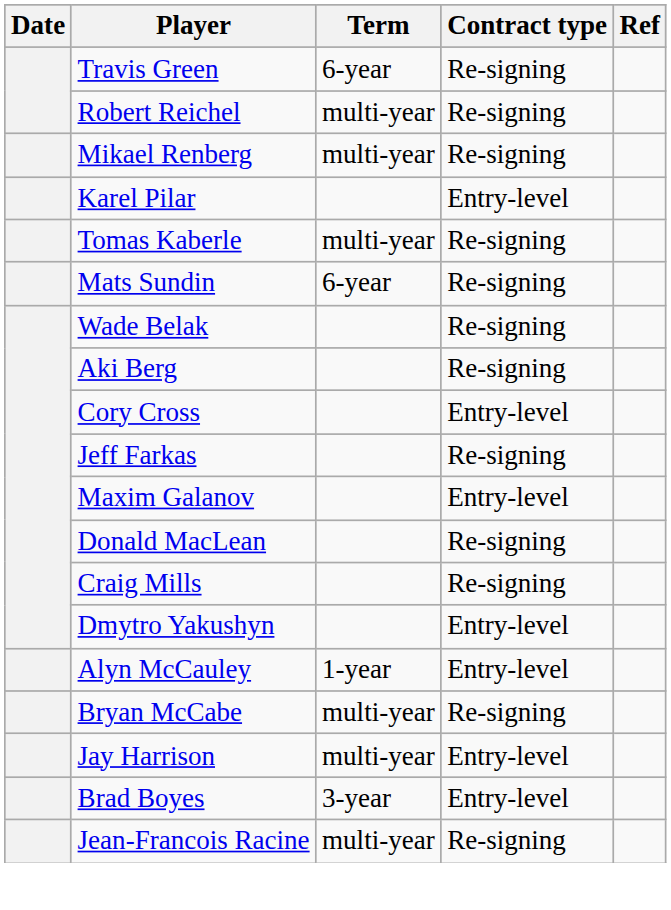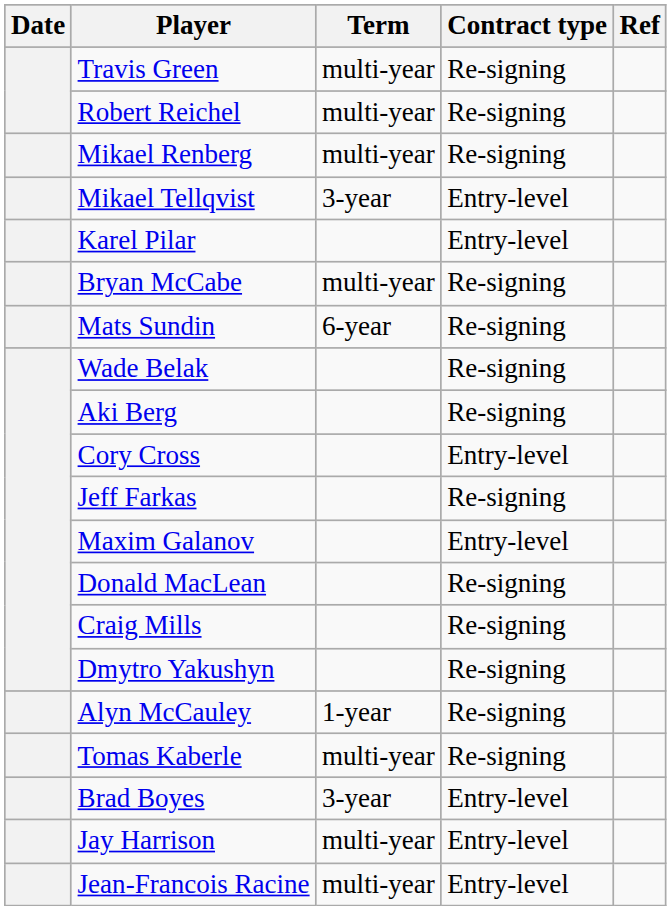Travis Green | Term: 6-year -> multi-year
+ row: Mikael Tellqvist | 3-year | Entry-level
rows swapped: Bryan McCabe <-> Tomas Kaberle
Dmytro Yakushyn | Contract type: Entry-level -> Re-signing
Alyn McCauley | Contract type: Entry-level -> Re-signing
rows swapped: Jay Harrison <-> Brad Boyes
Jean-Francois Racine | Contract type: Re-signing -> Entry-level
